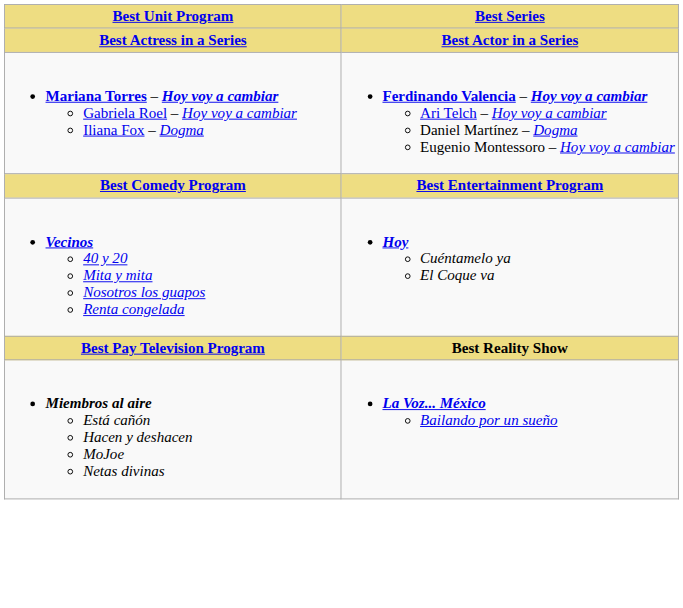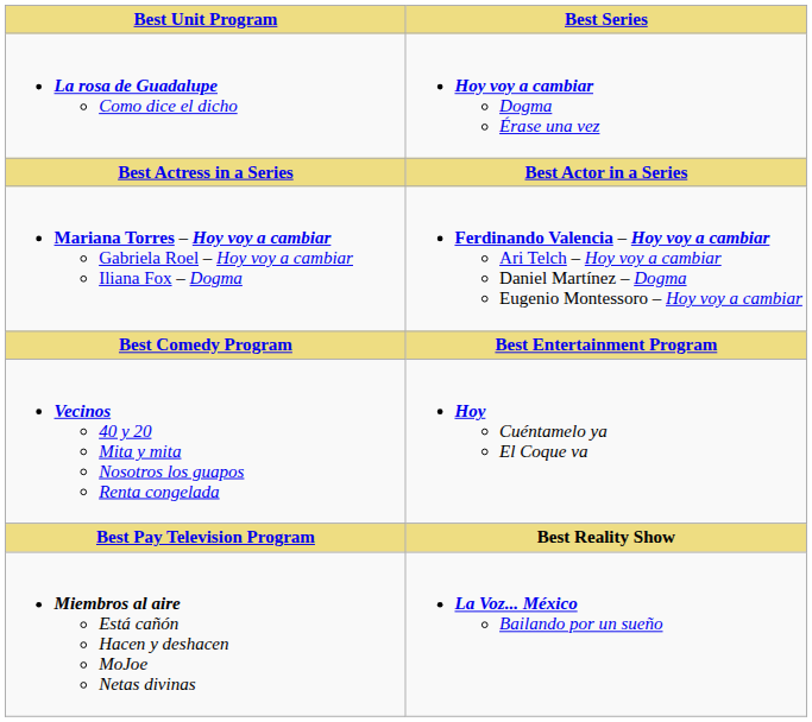+ row: La rosa de Guadalupe Como dice el dicho | Hoy voy a cambiar Dogma Érase una vez
